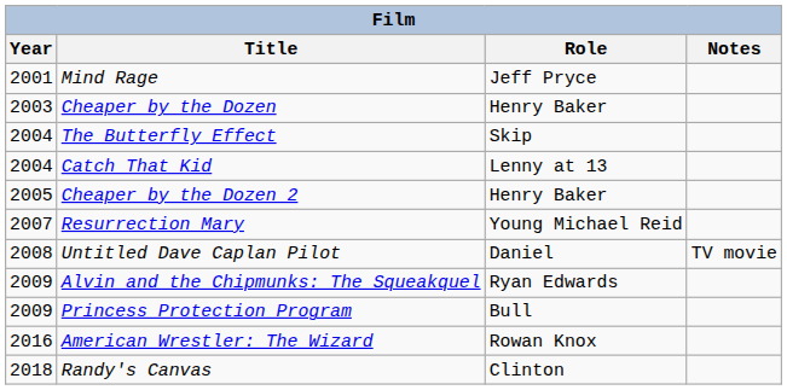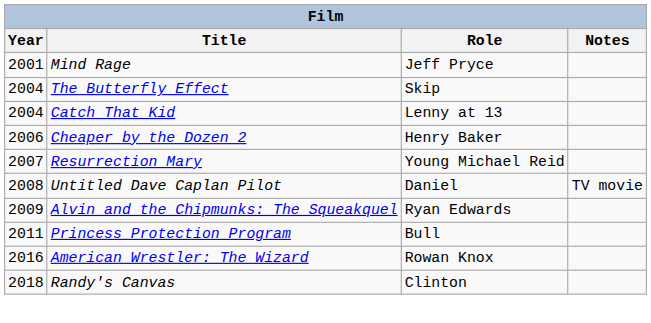- row: 2003 | Cheaper by the Dozen | Henry Baker
Cheaper by the Dozen 2 | Year: 2005 -> 2006
Princess Protection Program | Year: 2009 -> 2011
